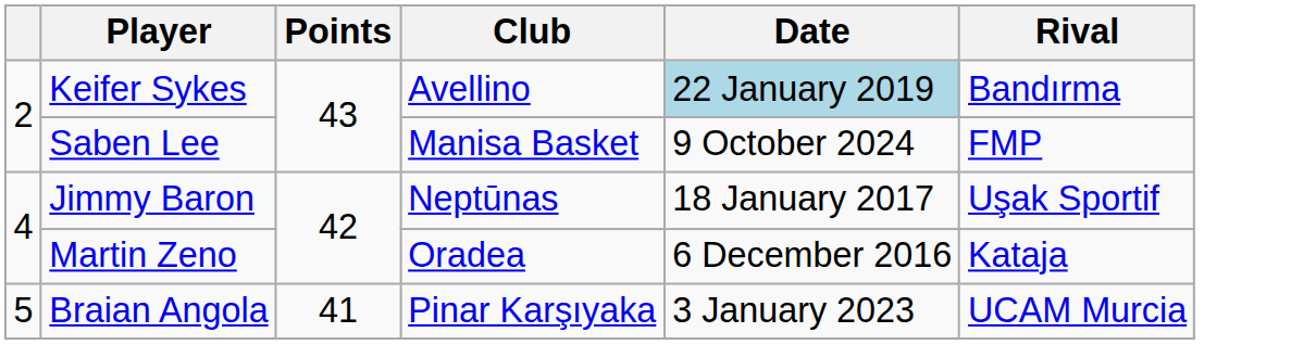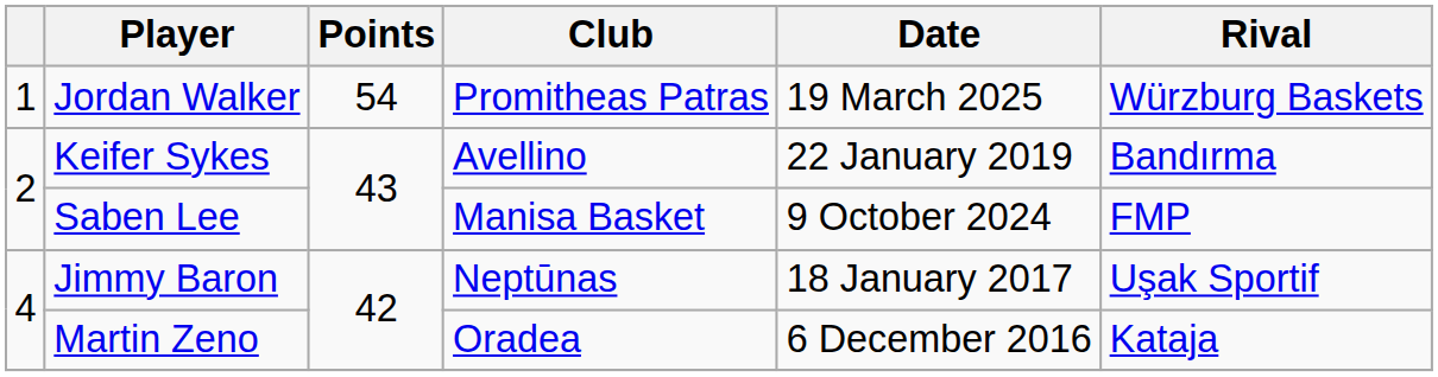+ row: 1 | Jordan Walker | 54 | Promitheas Patras | 19 March 2025 | Würzburg Baskets
Keifer Sykes | Date: lightblue background -> no background
- row: 5 | Braian Angola | 41 | Pinar Karşıyaka | 3 January 2023 | UCAM Murcia
